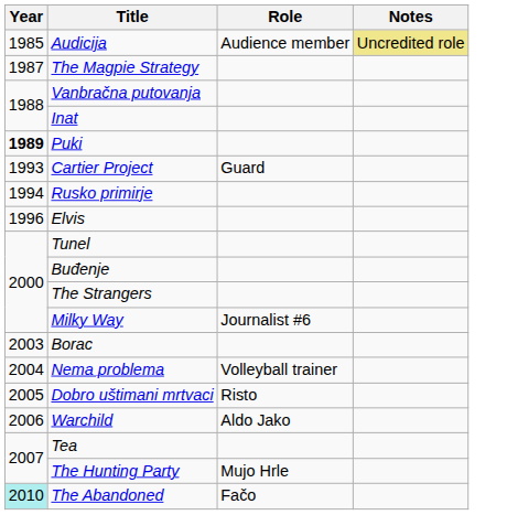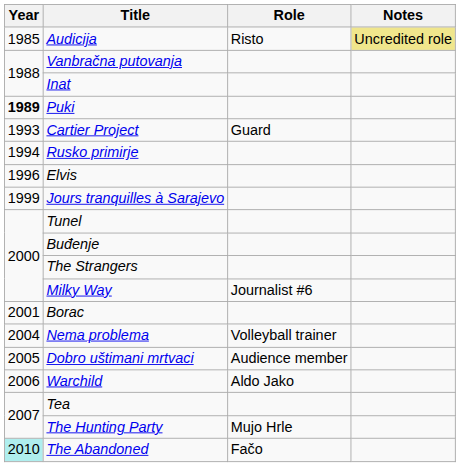Audicija | Role: Audience member -> Risto
- row: 1987 | The Magpie Strategy
+ row: 1999 | Jours tranquilles à Sarajevo
Borac | Year: 2003 -> 2001
Dobro uštimani mrtvaci | Role: Risto -> Audience member
